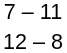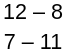rows swapped: 7 – 11 <-> 12 – 8
